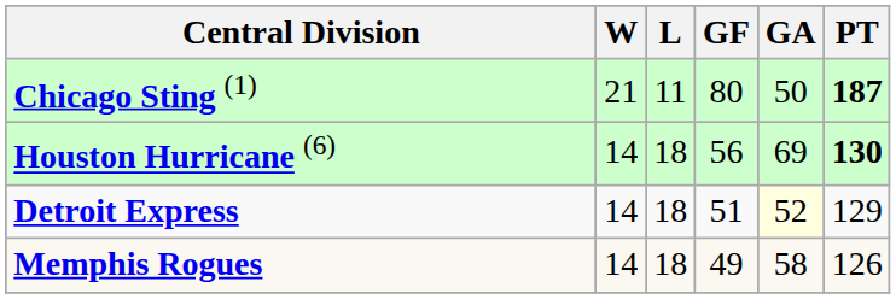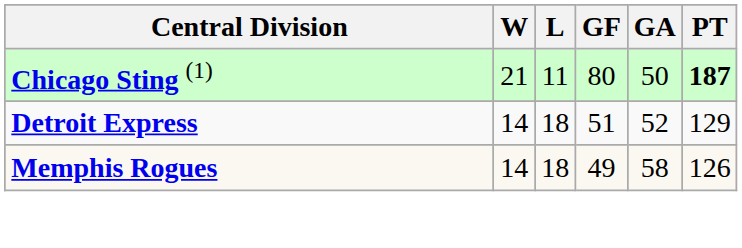- row: Houston Hurricane (6) | 14 | 18 | 56 | 69 | 130
Detroit Express | GA: lightyellow background -> no background
